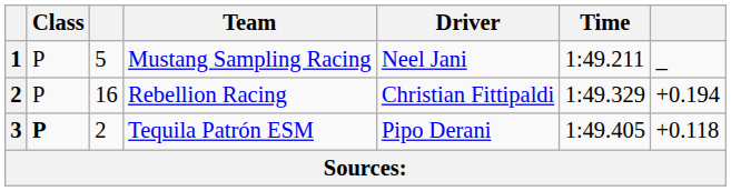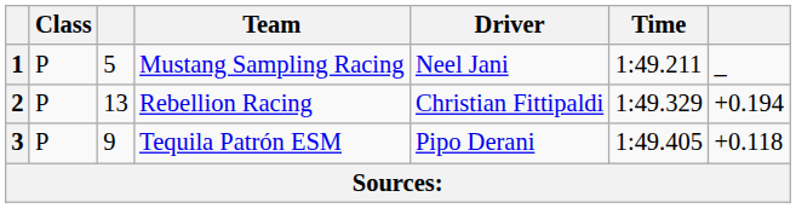Rebellion Racing | column 3: 16 -> 13
Tequila Patrón ESM | Class: bold -> normal
Tequila Patrón ESM | column 3: 2 -> 9
